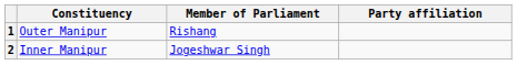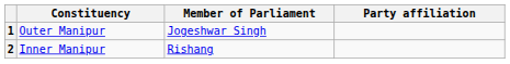1 | Member of Parliament: Rishang -> Jogeshwar Singh
2 | Member of Parliament: Jogeshwar Singh -> Rishang
